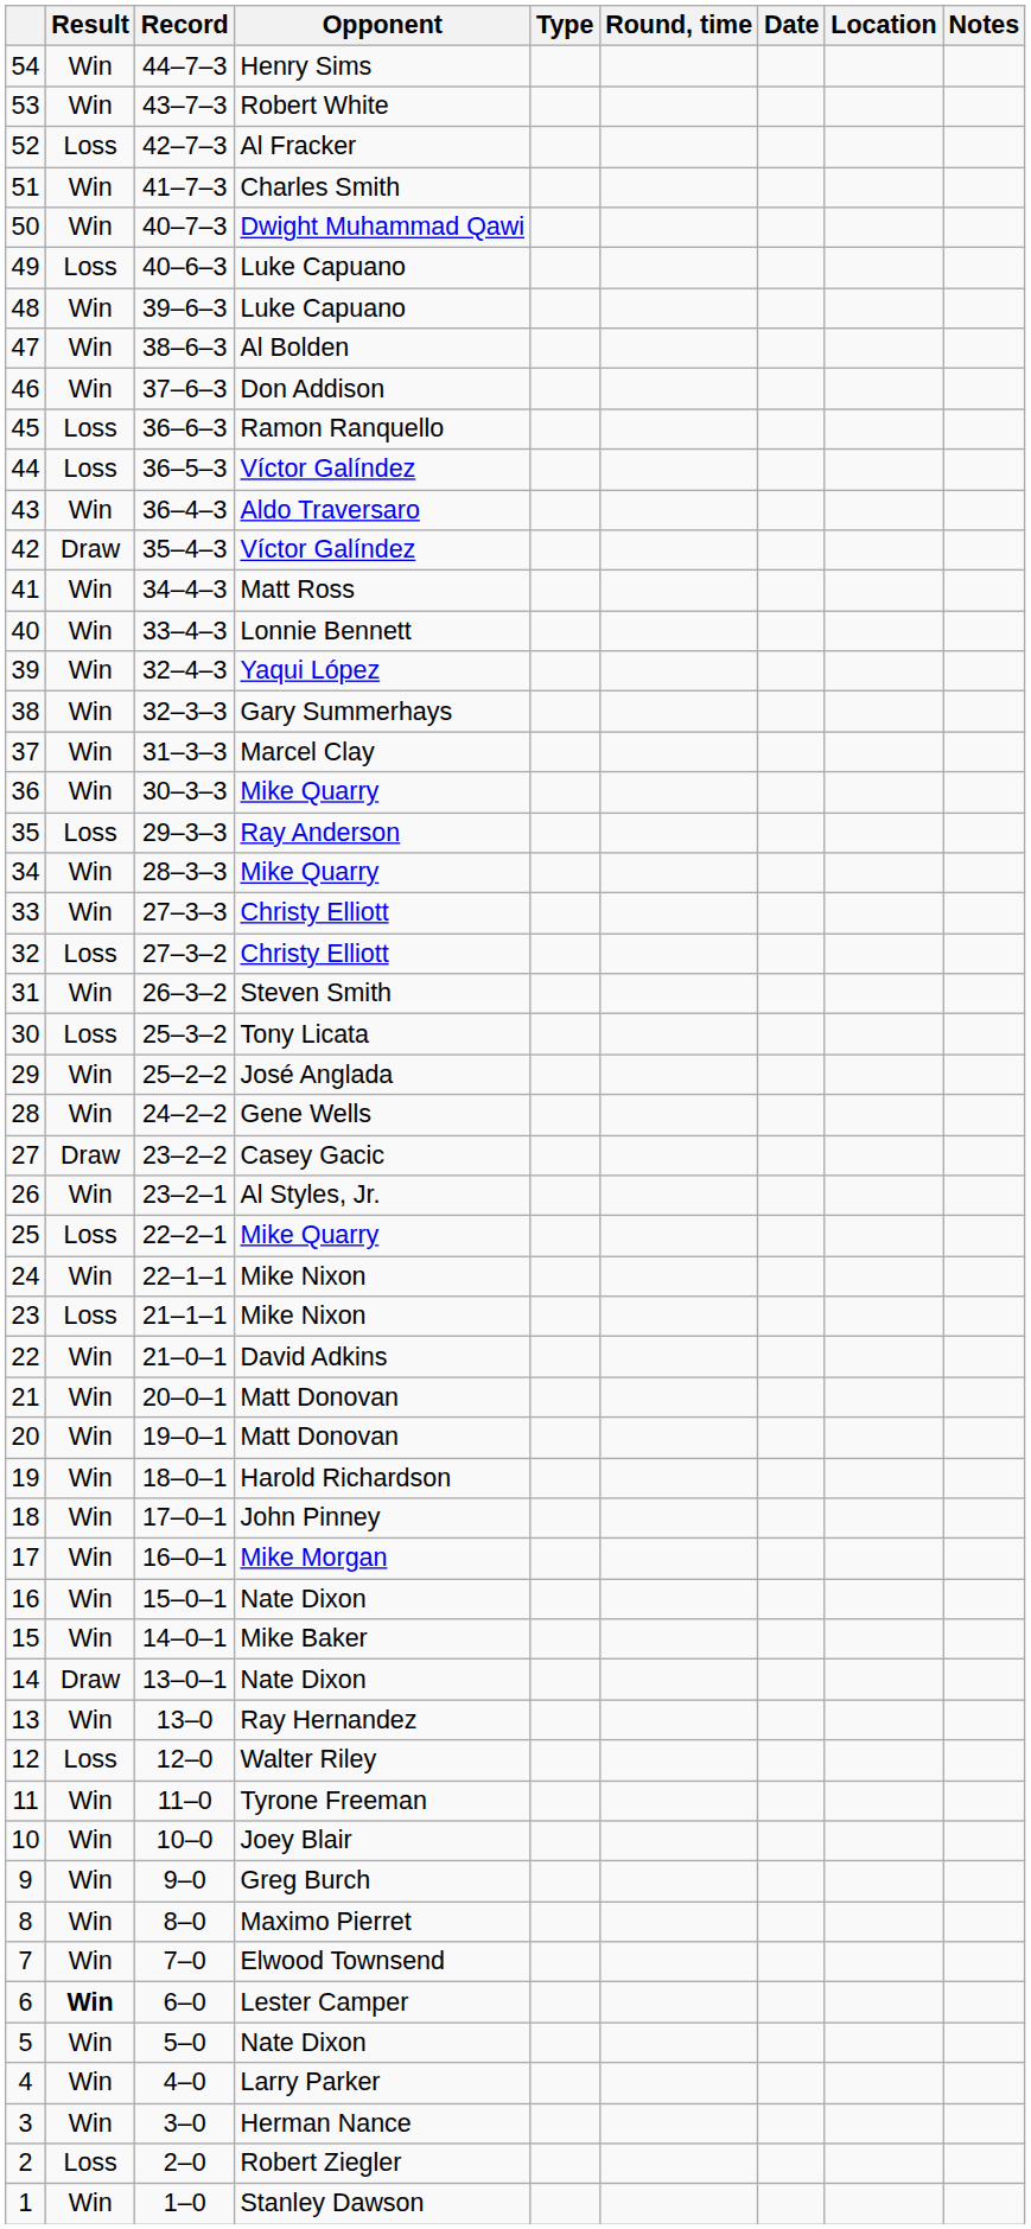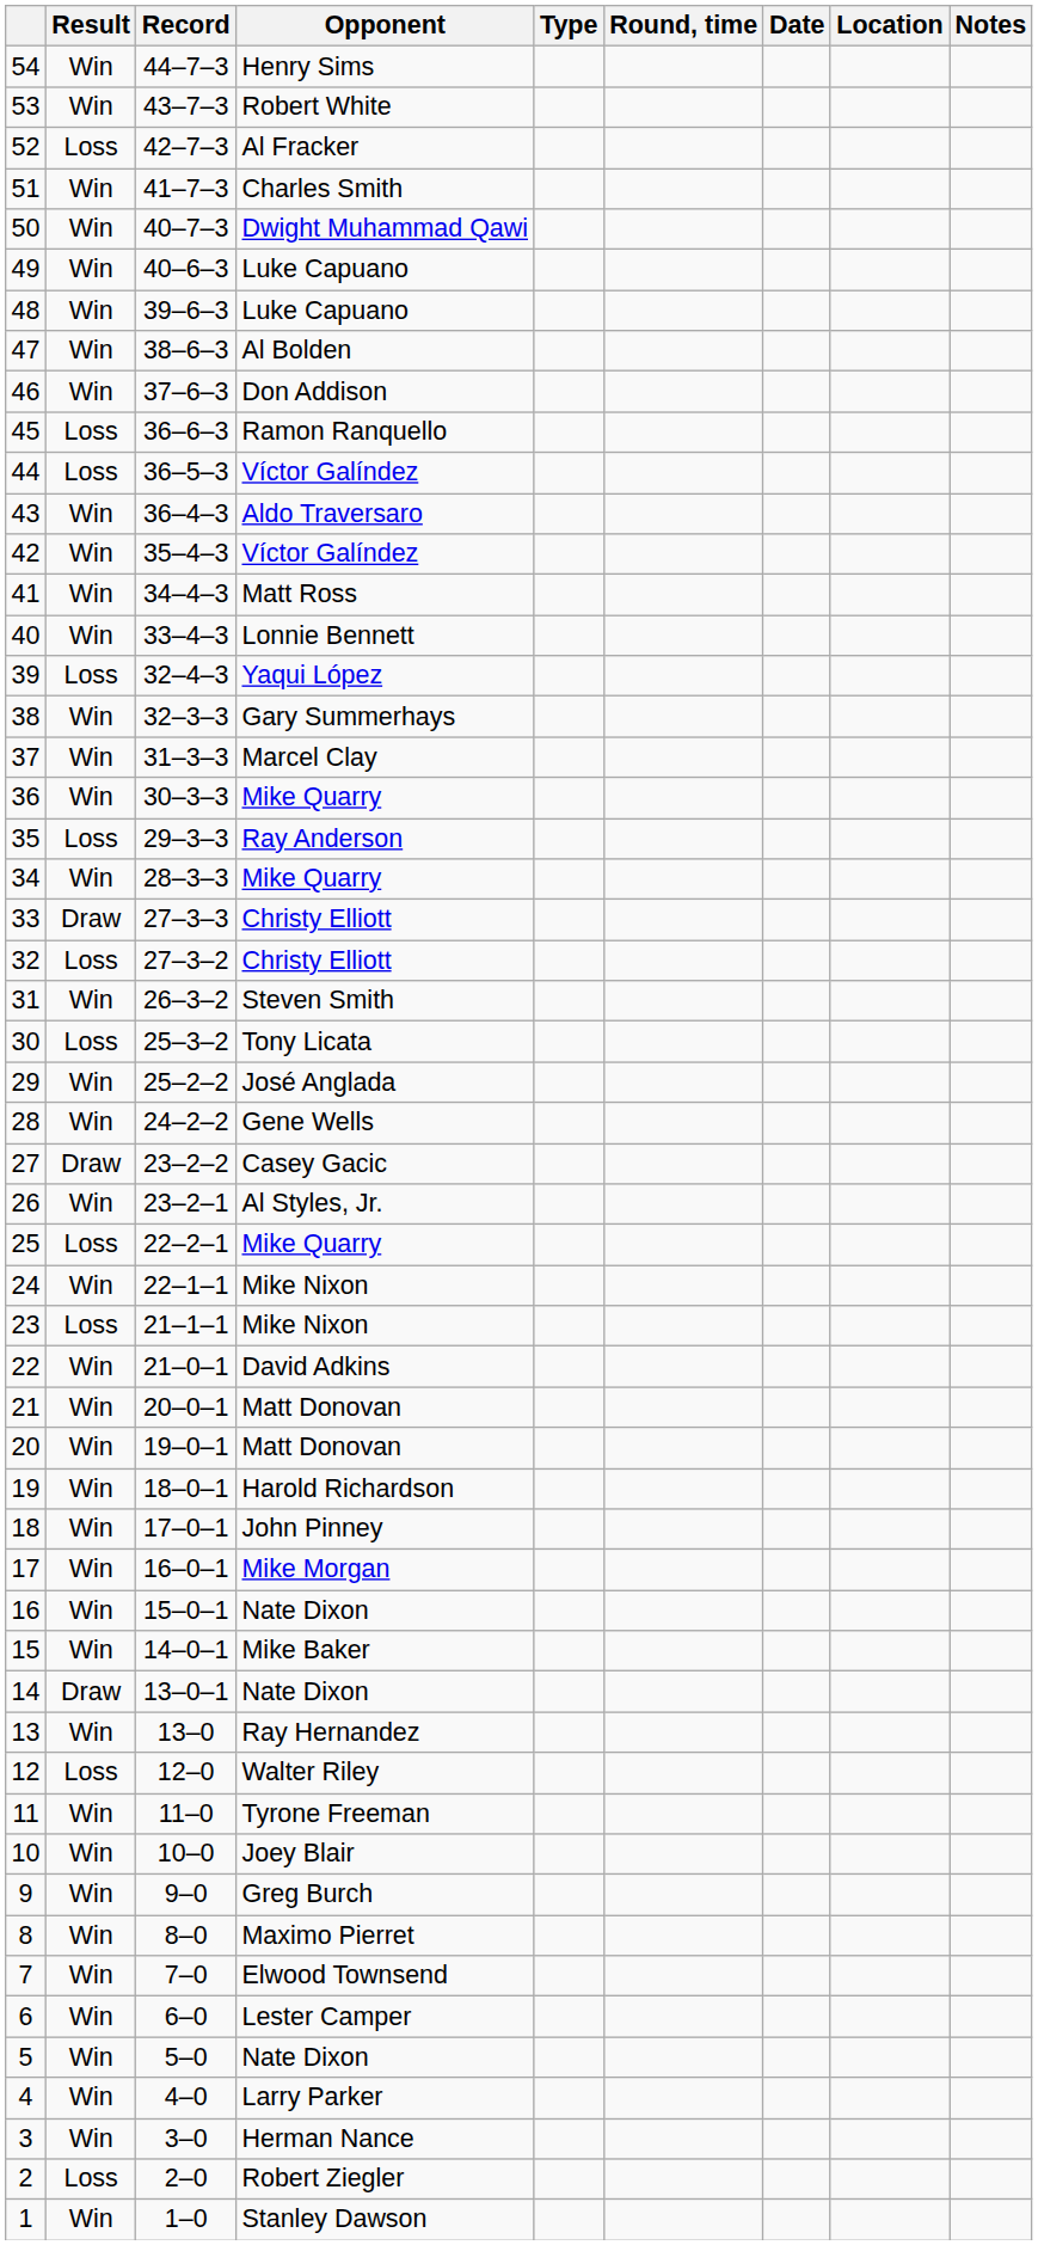49 | Result: Loss -> Win
42 | Result: Draw -> Win
39 | Result: Win -> Loss
33 | Result: Win -> Draw
6 | Result: bold -> normal
